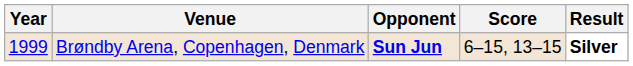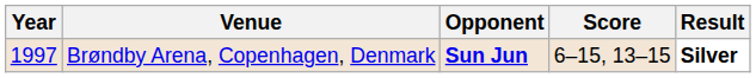Brøndby Arena, Copenhagen, Denmark | Year: 1999 -> 1997
